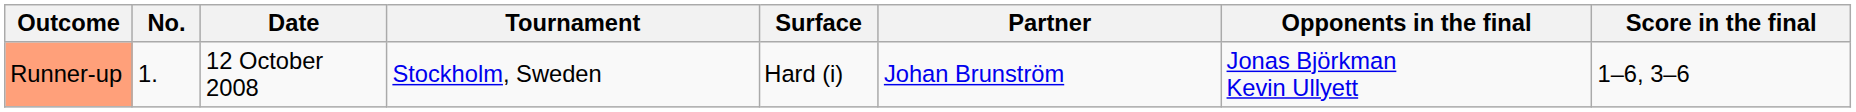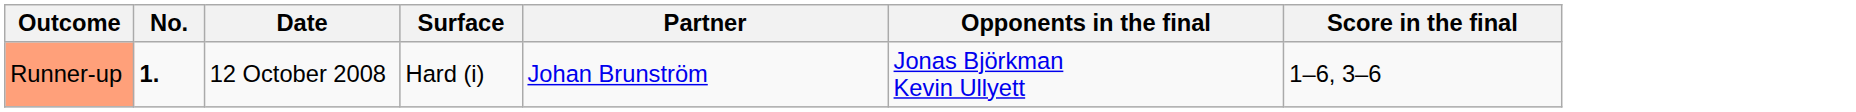- column: Tournament | Stockholm, Sweden
Runner-up | No.: normal -> bold
